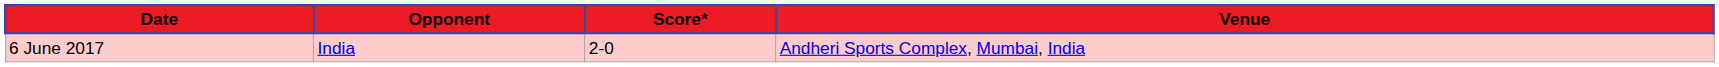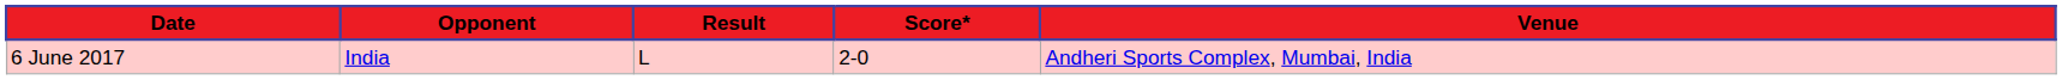+ column: Result | L
